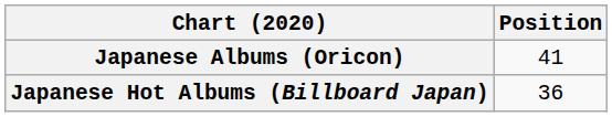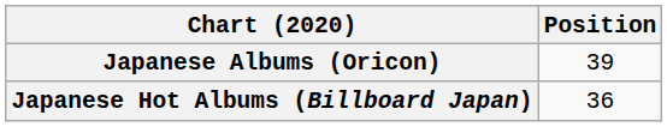Japanese Albums (Oricon) | Position: 41 -> 39
